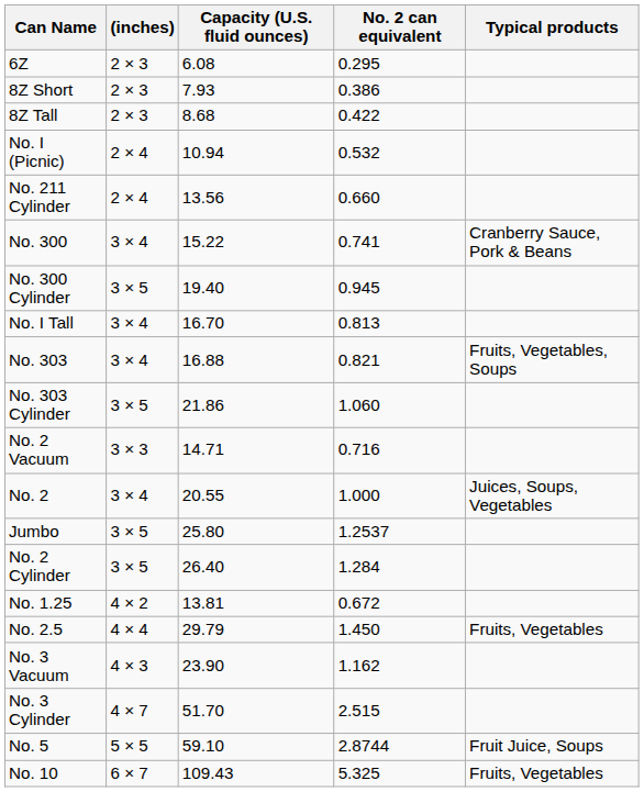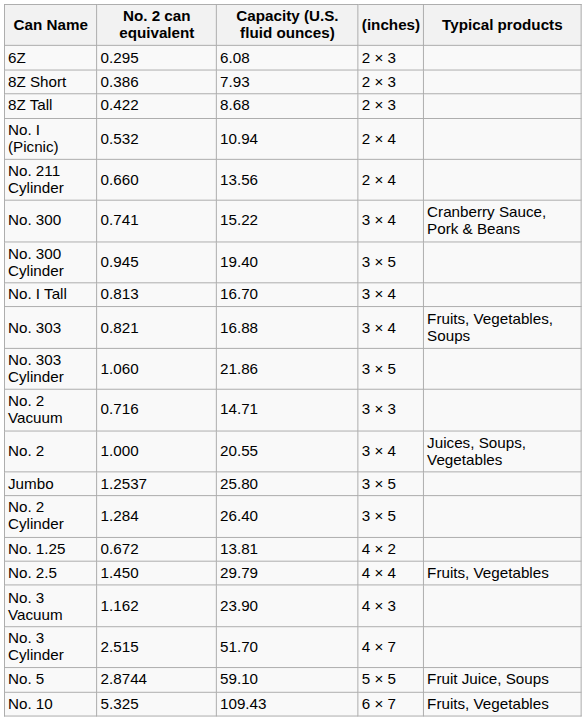columns swapped: (inches) <-> No. 2 can equivalent
